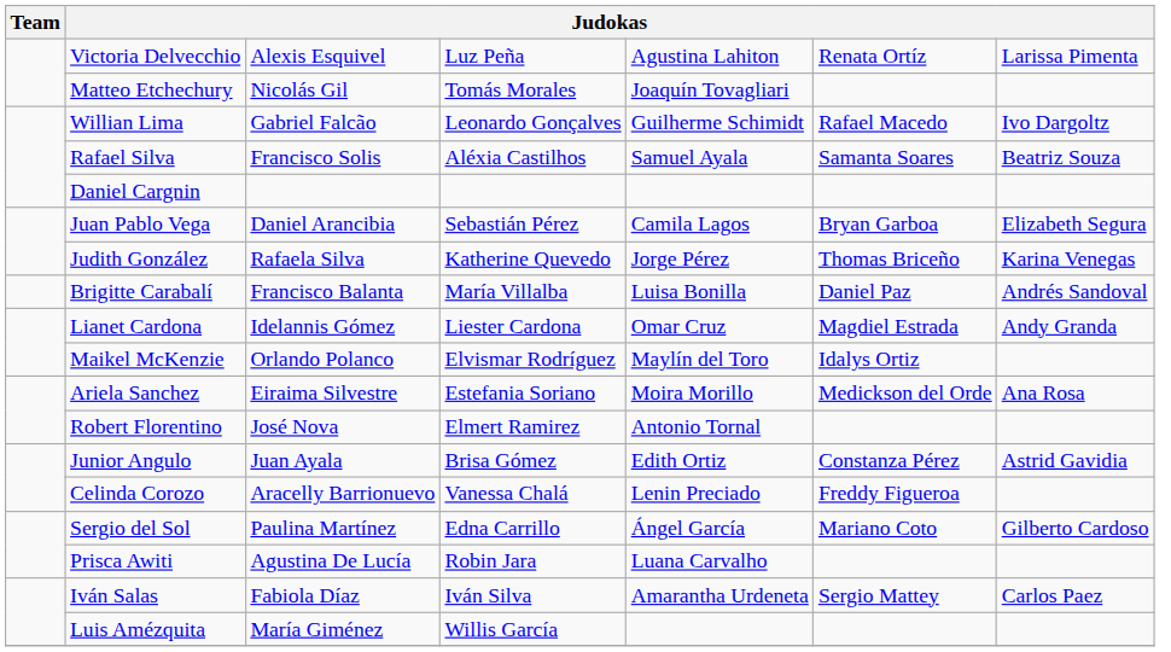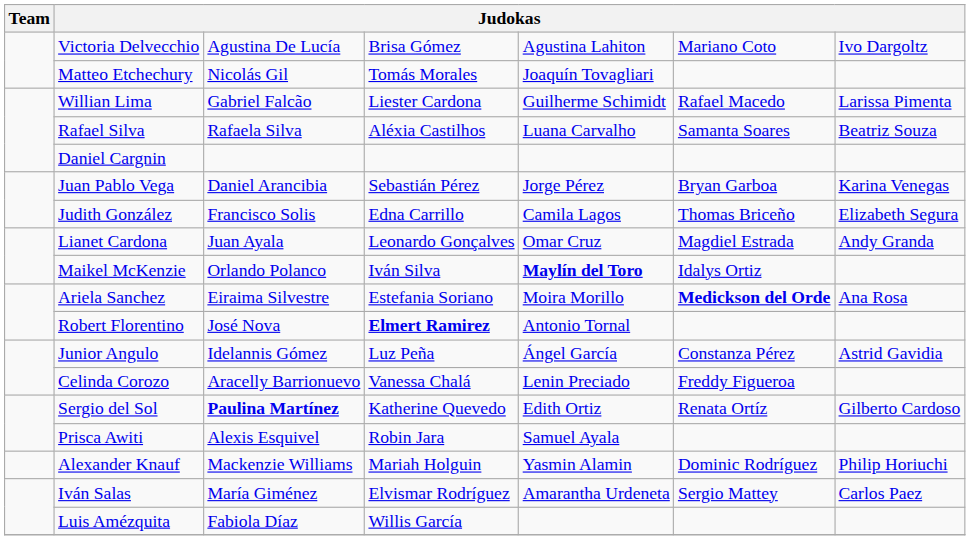Victoria Delvecchio | column 3: Alexis Esquivel -> Agustina De Lucía
Victoria Delvecchio | column 4: Luz Peña -> Brisa Gómez
Victoria Delvecchio | column 6: Renata Ortíz -> Mariano Coto
Victoria Delvecchio | column 7: Larissa Pimenta -> Ivo Dargoltz
Willian Lima | column 4: Leonardo Gonçalves -> Liester Cardona
Willian Lima | column 7: Ivo Dargoltz -> Larissa Pimenta
Rafael Silva | column 3: Francisco Solis -> Rafaela Silva
Rafael Silva | column 5: Samuel Ayala -> Luana Carvalho
Juan Pablo Vega | column 5: Camila Lagos -> Jorge Pérez
Juan Pablo Vega | column 7: Elizabeth Segura -> Karina Venegas
Judith González | column 3: Rafaela Silva -> Francisco Solis
Judith González | column 4: Katherine Quevedo -> Edna Carrillo
Judith González | column 5: Jorge Pérez -> Camila Lagos
Judith González | column 7: Karina Venegas -> Elizabeth Segura
- row: Brigitte Carabalí | Francisco Balanta | María Villalba | Luisa Bonilla | Daniel Paz | Andrés Sandoval
Lianet Cardona | column 3: Idelannis Gómez -> Juan Ayala
Lianet Cardona | column 4: Liester Cardona -> Leonardo Gonçalves
Maikel McKenzie | column 4: Elvismar Rodríguez -> Iván Silva
Maikel McKenzie | column 5: normal -> bold
Ariela Sanchez | column 6: normal -> bold
Robert Florentino | column 4: normal -> bold
Junior Angulo | column 3: Juan Ayala -> Idelannis Gómez
Junior Angulo | column 4: Brisa Gómez -> Luz Peña
Junior Angulo | column 5: Edith Ortiz -> Ángel García
Sergio del Sol | column 3: normal -> bold
Sergio del Sol | column 4: Edna Carrillo -> Katherine Quevedo
Sergio del Sol | column 5: Ángel García -> Edith Ortiz
Sergio del Sol | column 6: Mariano Coto -> Renata Ortíz
Prisca Awiti | column 3: Agustina De Lucía -> Alexis Esquivel
Prisca Awiti | column 5: Luana Carvalho -> Samuel Ayala
+ row: Alexander Knauf | Mackenzie Williams | Mariah Holguin | Yasmin Alamin | Dominic Rodríguez | Philip Horiuchi
Iván Salas | column 3: Fabiola Díaz -> María Giménez
Iván Salas | column 4: Iván Silva -> Elvismar Rodríguez
Luis Amézquita | column 3: María Giménez -> Fabiola Díaz
